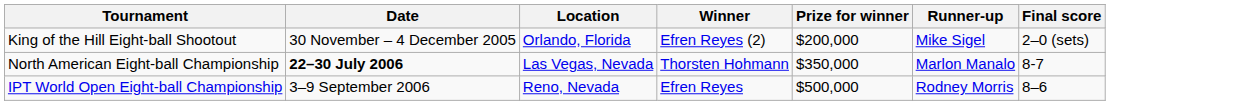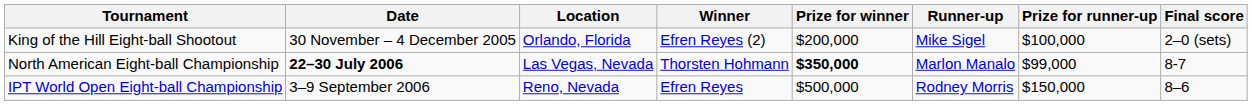+ column: Prize for runner-up | $100,000 | $99,000 | $150,000
North American Eight-ball Championship | Prize for winner: normal -> bold
